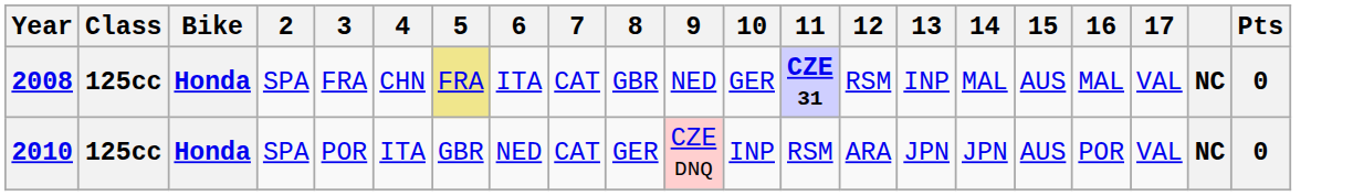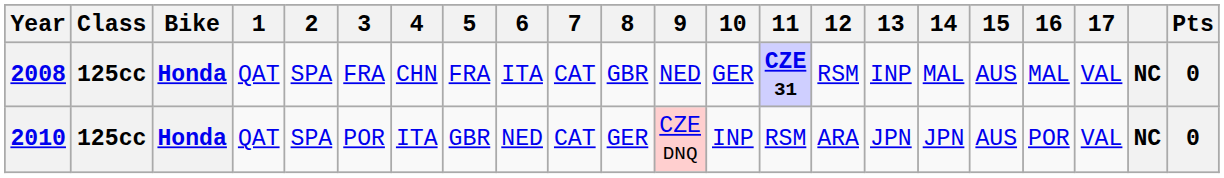+ column: 1 | QAT | QAT
2008 | 5: khaki background -> no background
